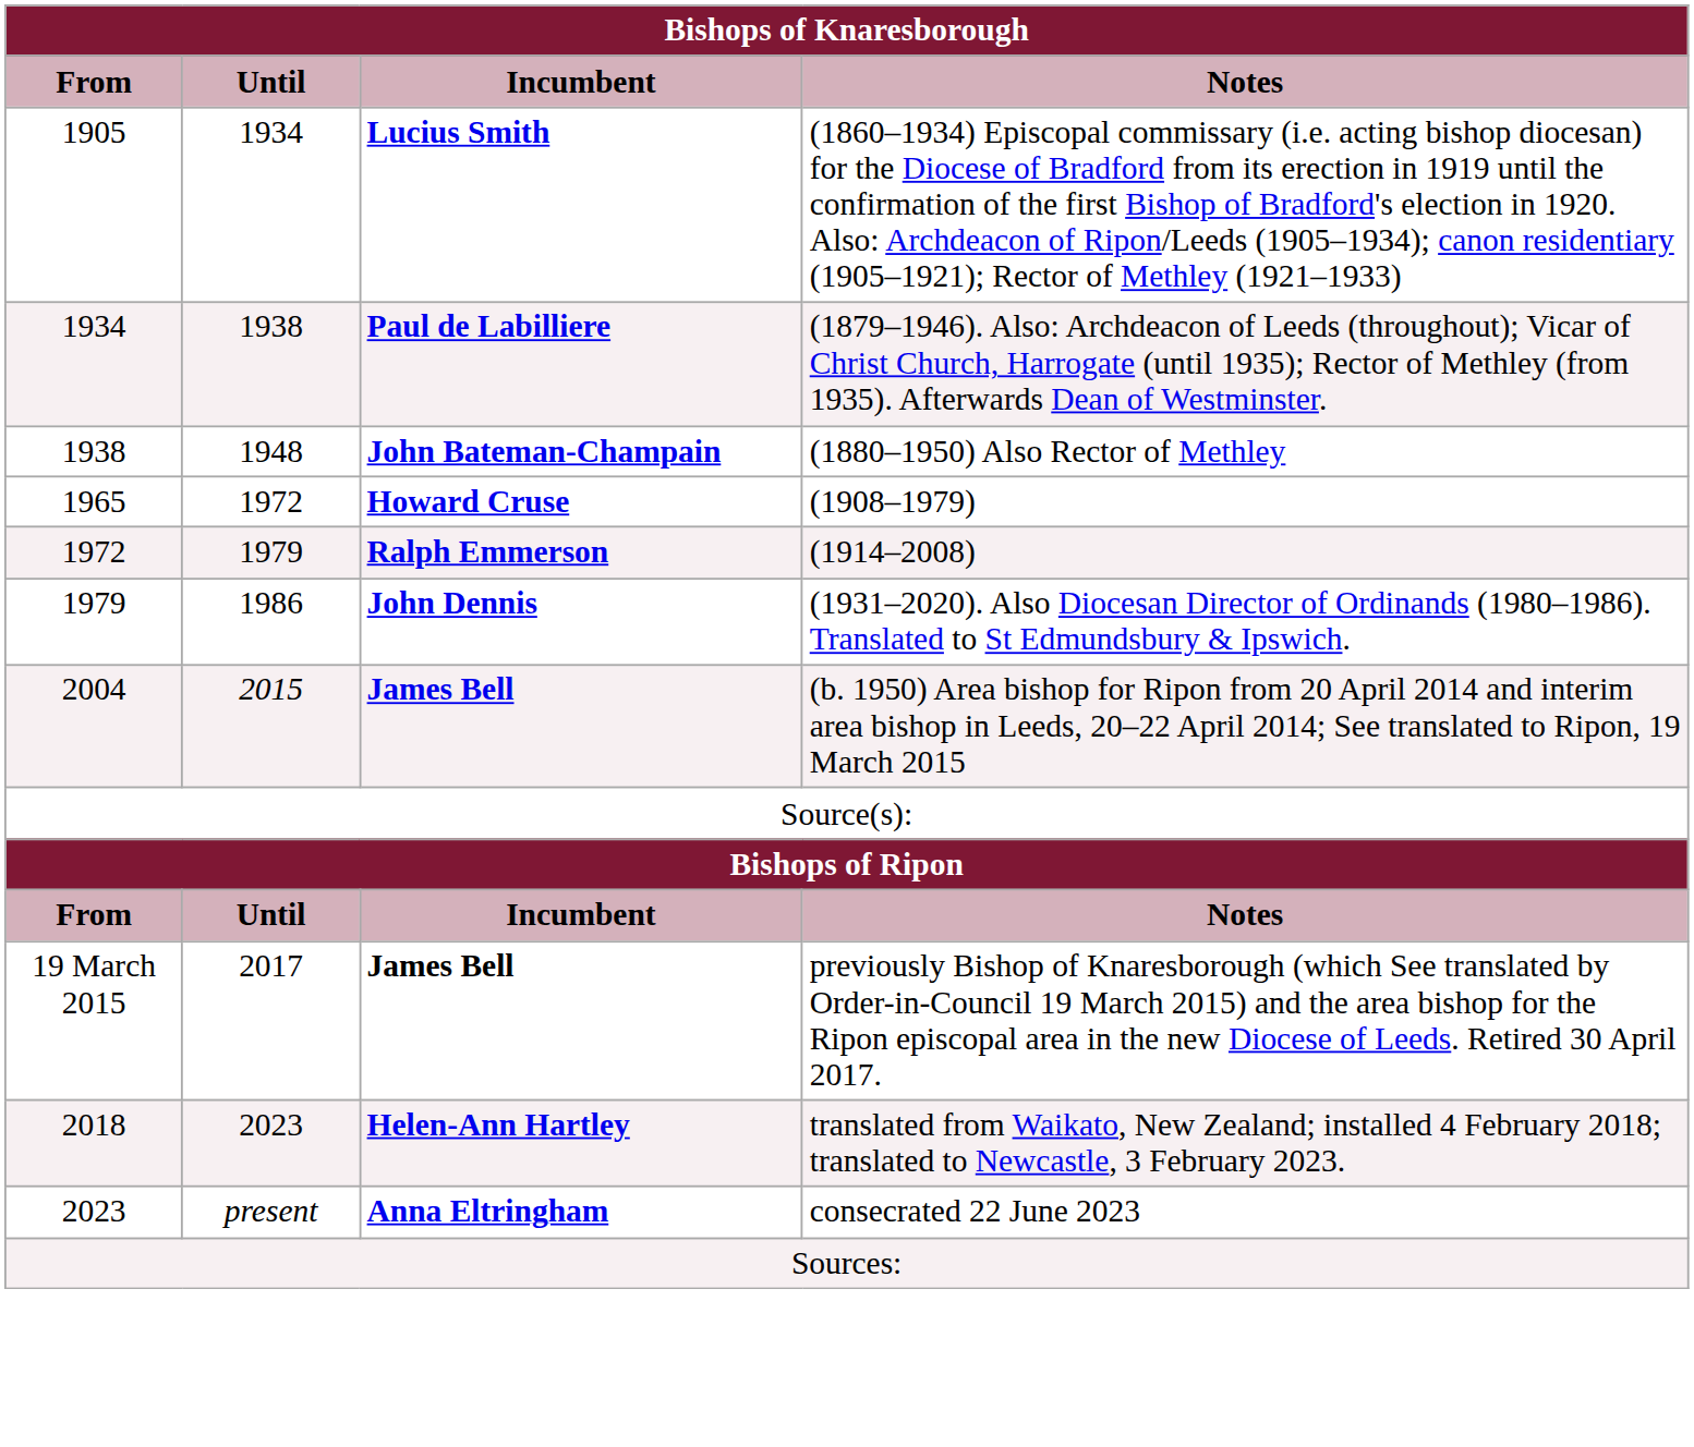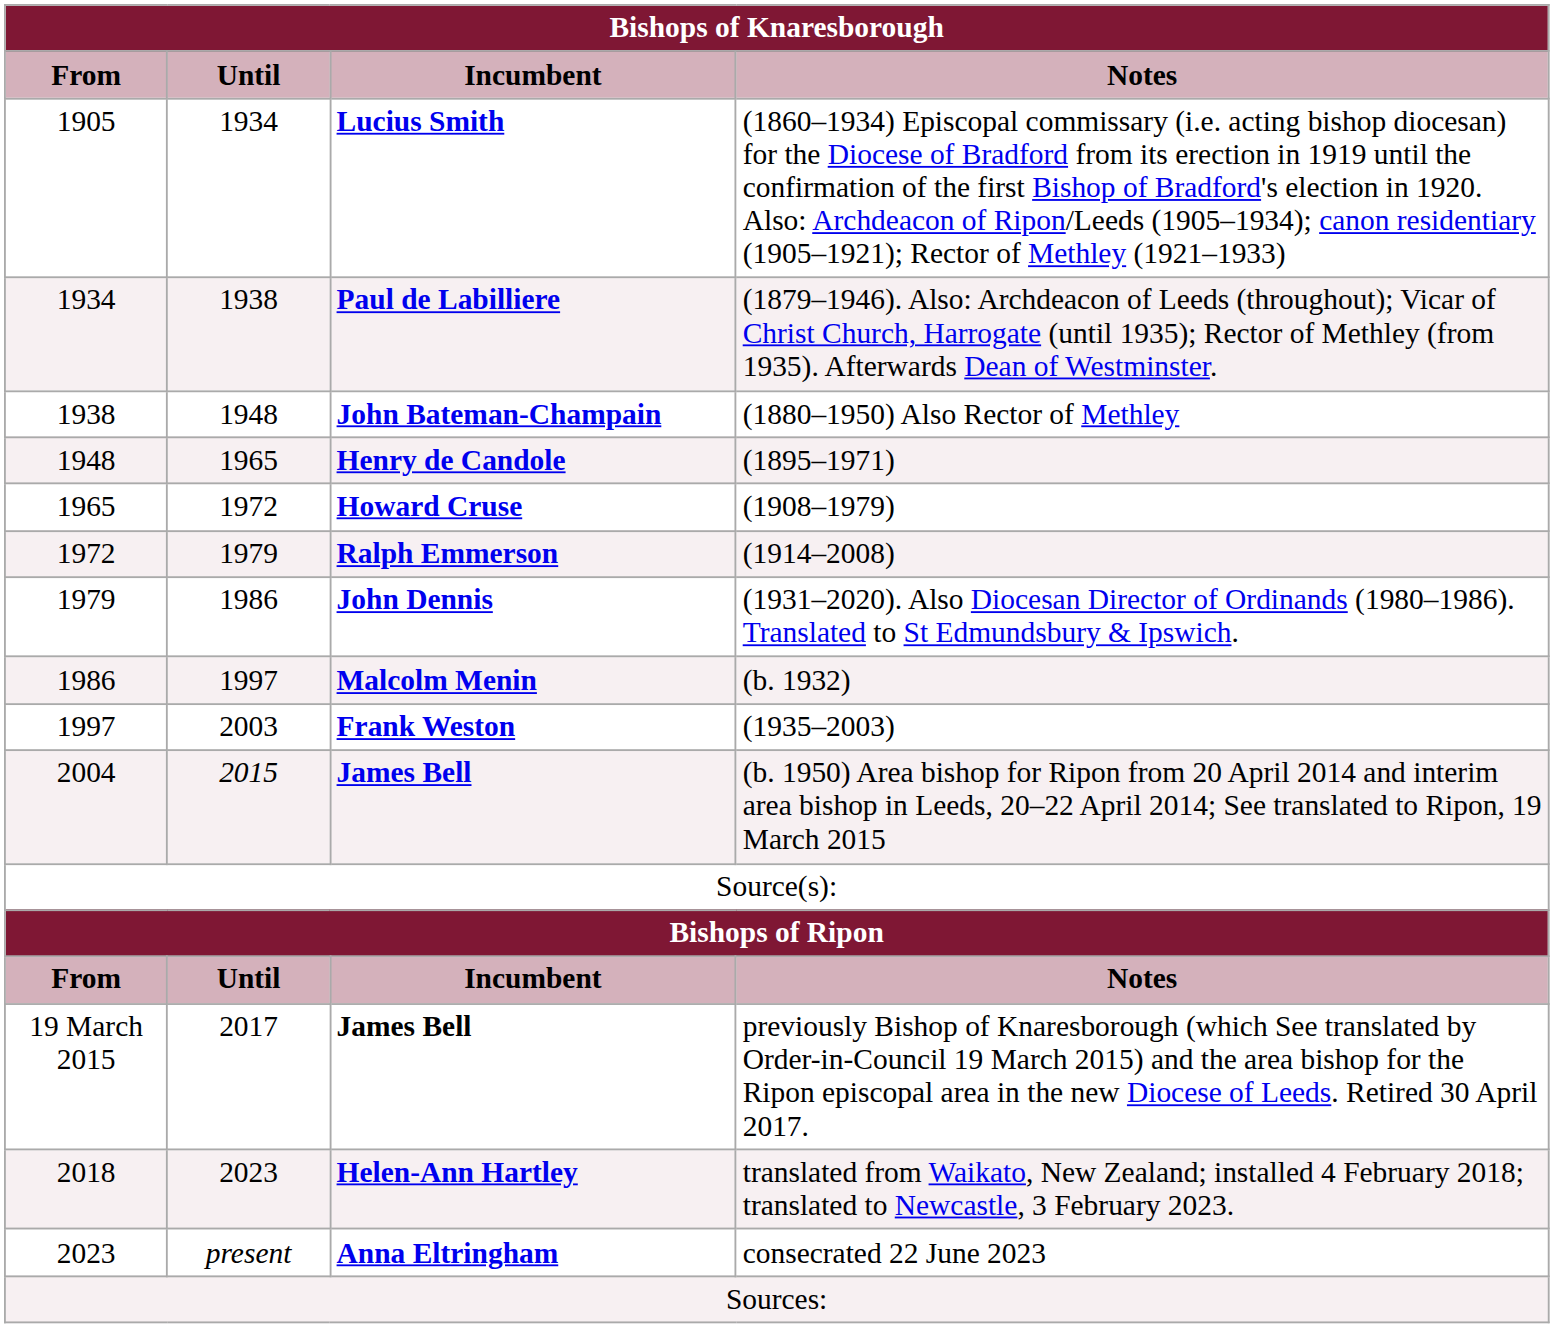+ row: 1948 | 1965 | Henry de Candole | (1895–1971)
+ row: 1986 | 1997 | Malcolm Menin | (b. 1932)
+ row: 1997 | 2003 | Frank Weston | (1935–2003)
